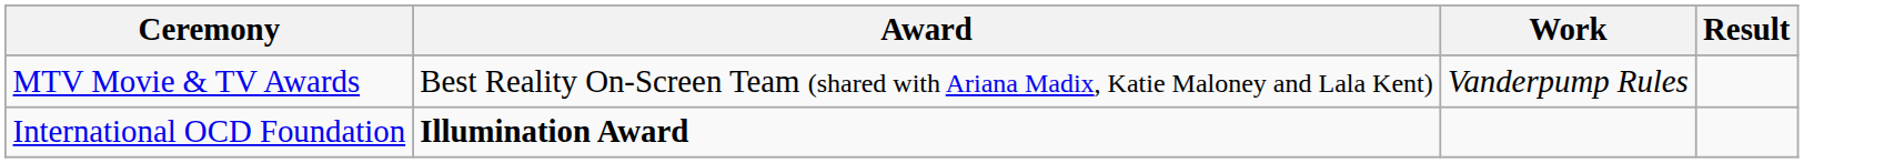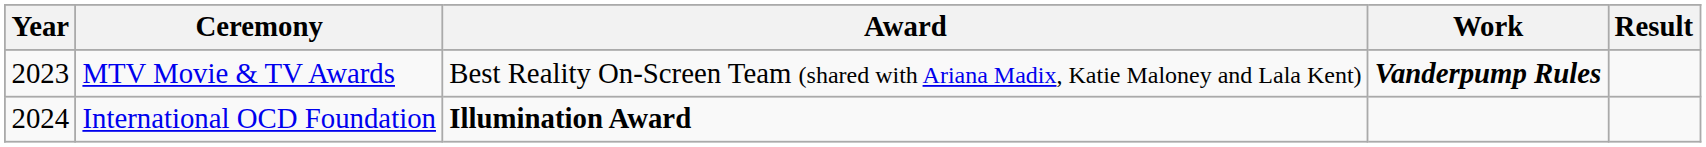+ column: Year | 2023 | 2024
MTV Movie & TV Awards | Work: normal -> bold
